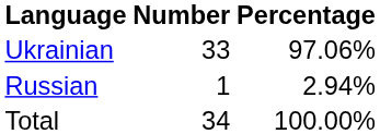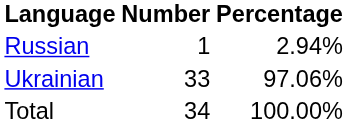rows swapped: Ukrainian <-> Russian
